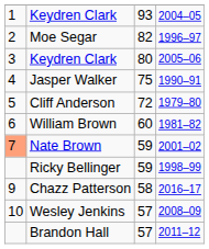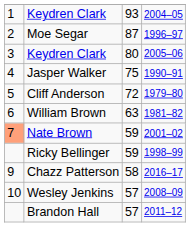Moe Segar | column 3: 82 -> 87
William Brown | column 3: 60 -> 63
